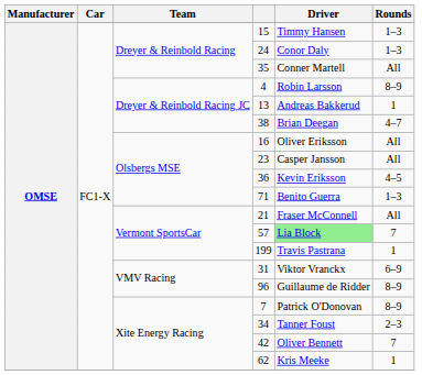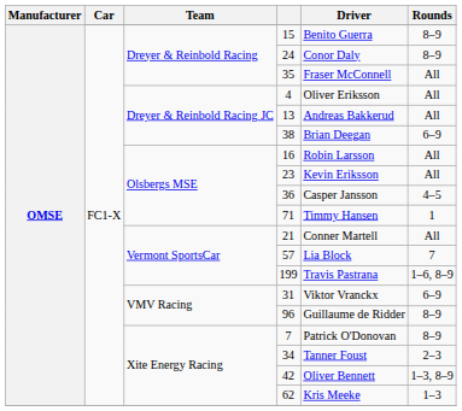15 | Driver: Timmy Hansen -> Benito Guerra
15 | Rounds: 1–3 -> 8–9
24 | Rounds: 1–3 -> 8–9
35 | Driver: Conner Martell -> Fraser McConnell
4 | Driver: Robin Larsson -> Oliver Eriksson
4 | Rounds: 8–9 -> All
13 | Rounds: 1 -> All
38 | Rounds: 4–7 -> 6–9
16 | Driver: Oliver Eriksson -> Robin Larsson
23 | Driver: Casper Jansson -> Kevin Eriksson
36 | Driver: Kevin Eriksson -> Casper Jansson
71 | Driver: Benito Guerra -> Timmy Hansen
71 | Rounds: 1–3 -> 1
21 | Driver: Fraser McConnell -> Conner Martell
57 | Driver: lightgreen background -> no background
199 | Rounds: 1 -> 1–6, 8–9
42 | Rounds: 7 -> 1–3, 8–9
62 | Rounds: 1 -> 1–3
